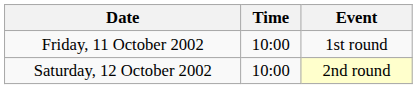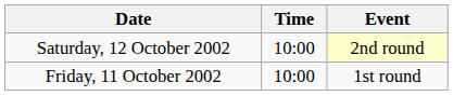rows swapped: Friday, 11 October 2002 <-> Saturday, 12 October 2002
